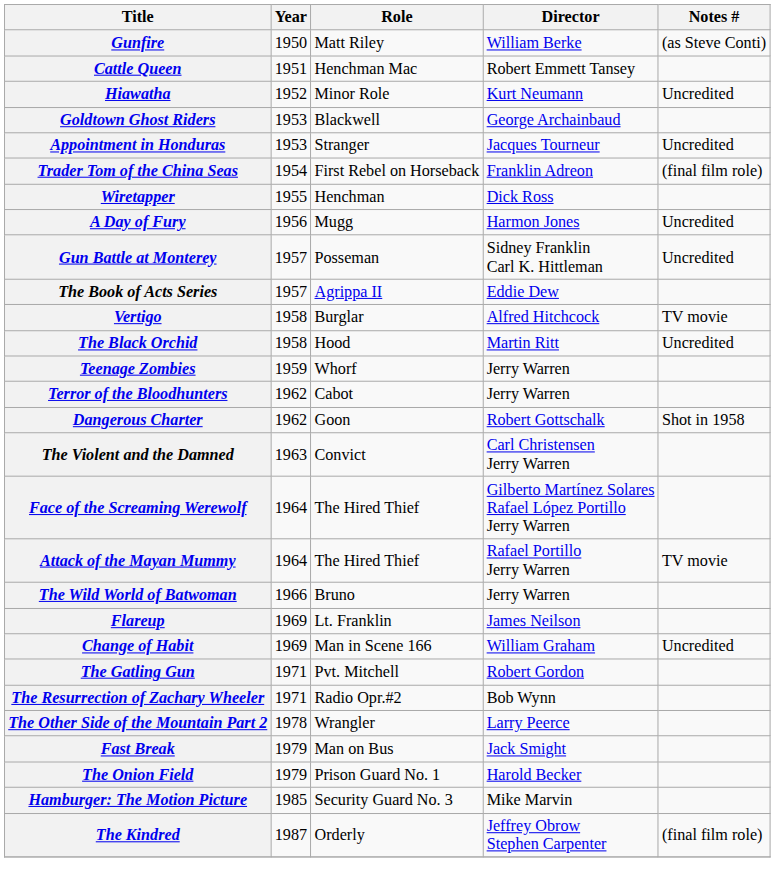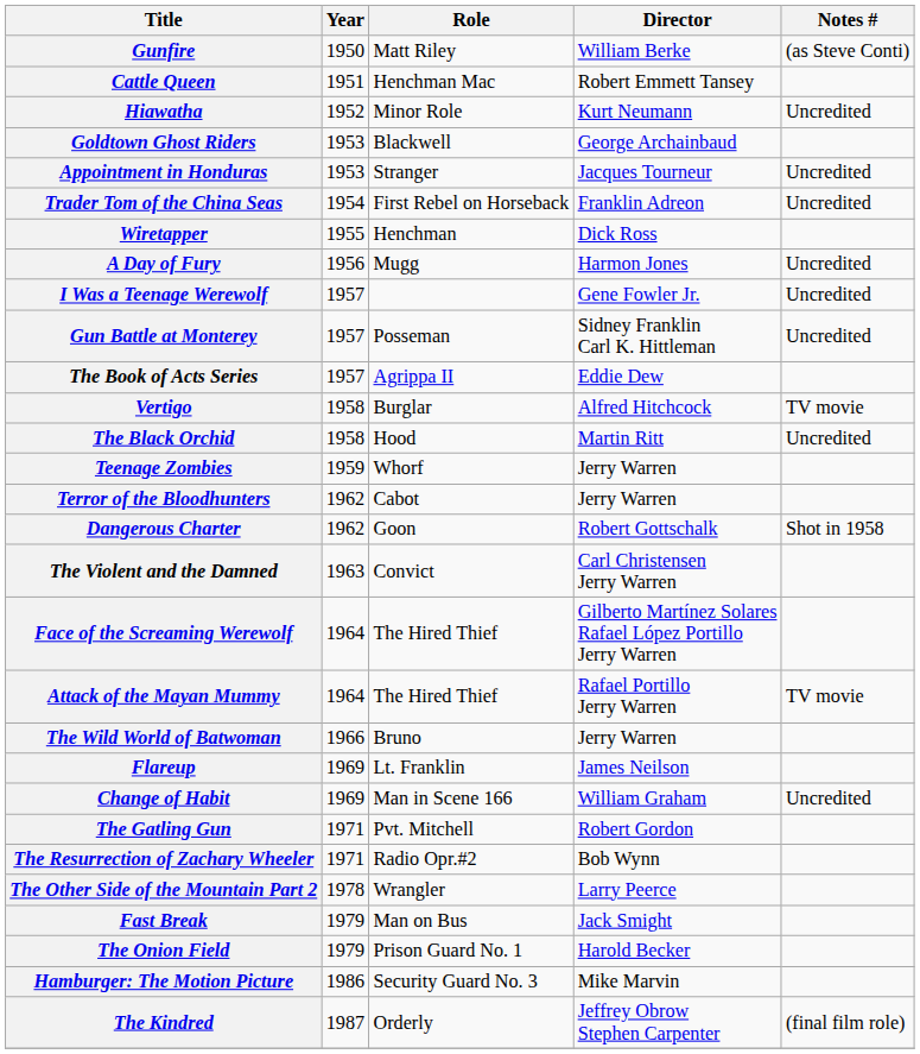Trader Tom of the China Seas | Notes #: (final film role) -> Uncredited
+ row: I Was a Teenage Werewolf | 1957 | Gene Fowler Jr. | Uncredited
Hamburger: The Motion Picture | Year: 1985 -> 1986
